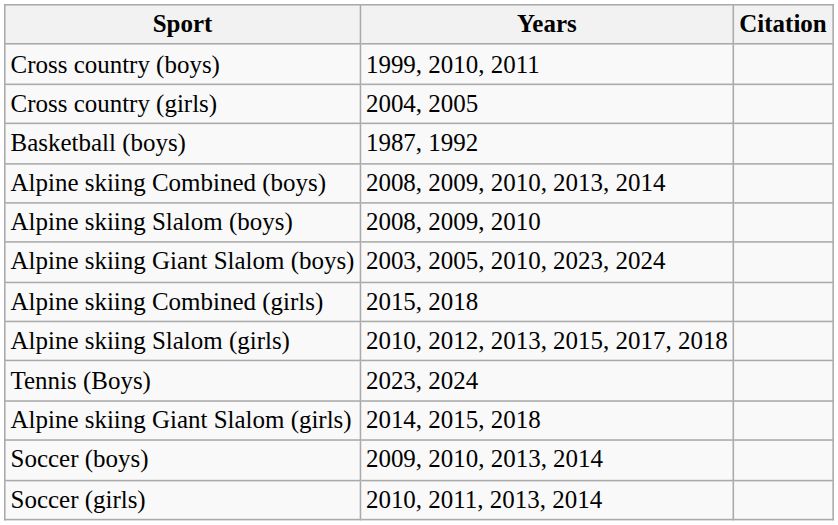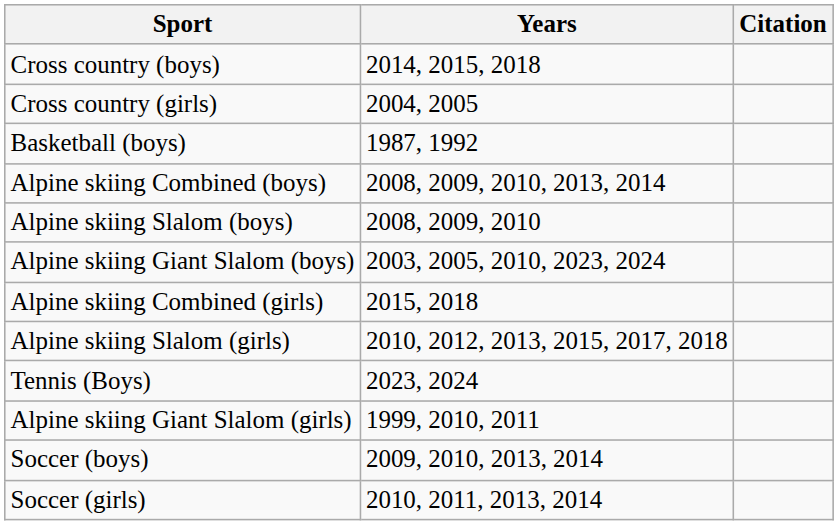Cross country (boys) | Years: 1999, 2010, 2011 -> 2014, 2015, 2018
Alpine skiing Giant Slalom (girls) | Years: 2014, 2015, 2018 -> 1999, 2010, 2011
